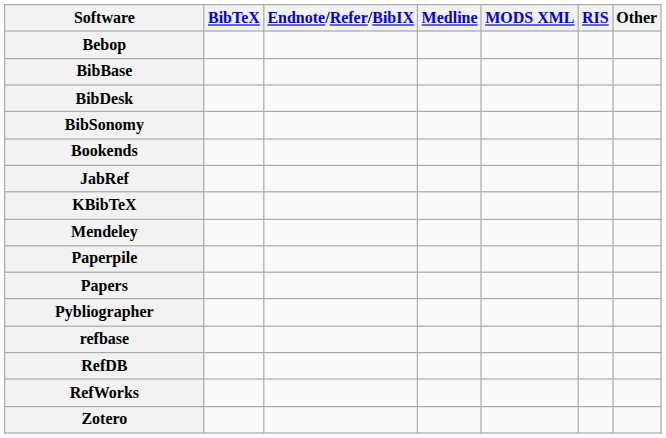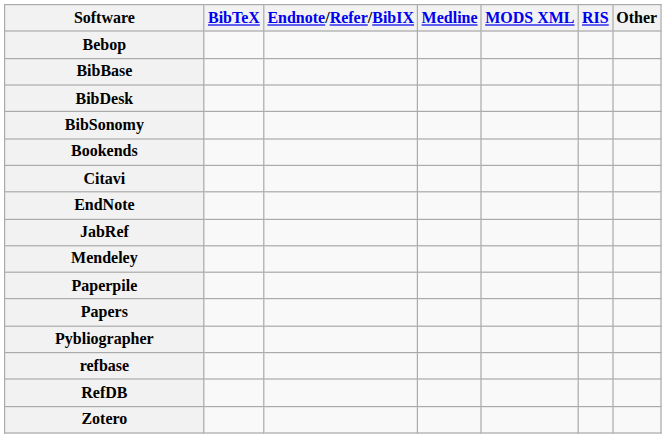+ row: Citavi
+ row: EndNote
- row: KBibTeX
- row: RefWorks
